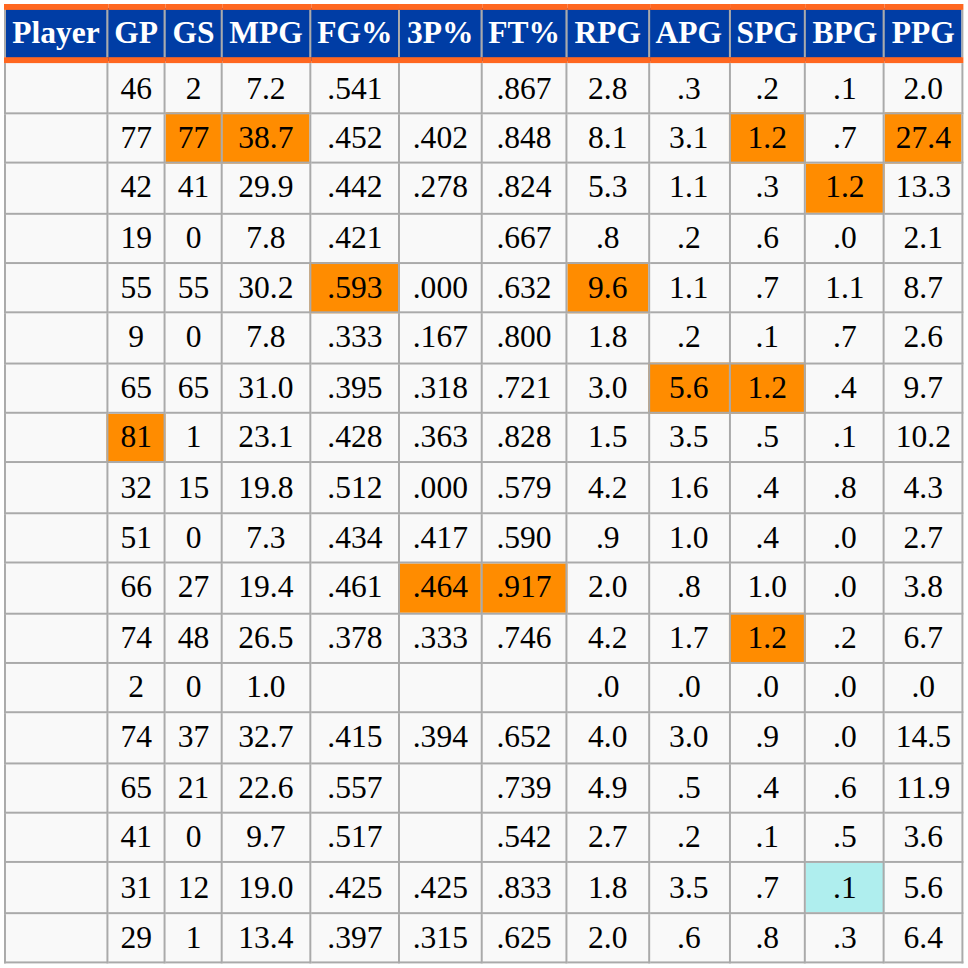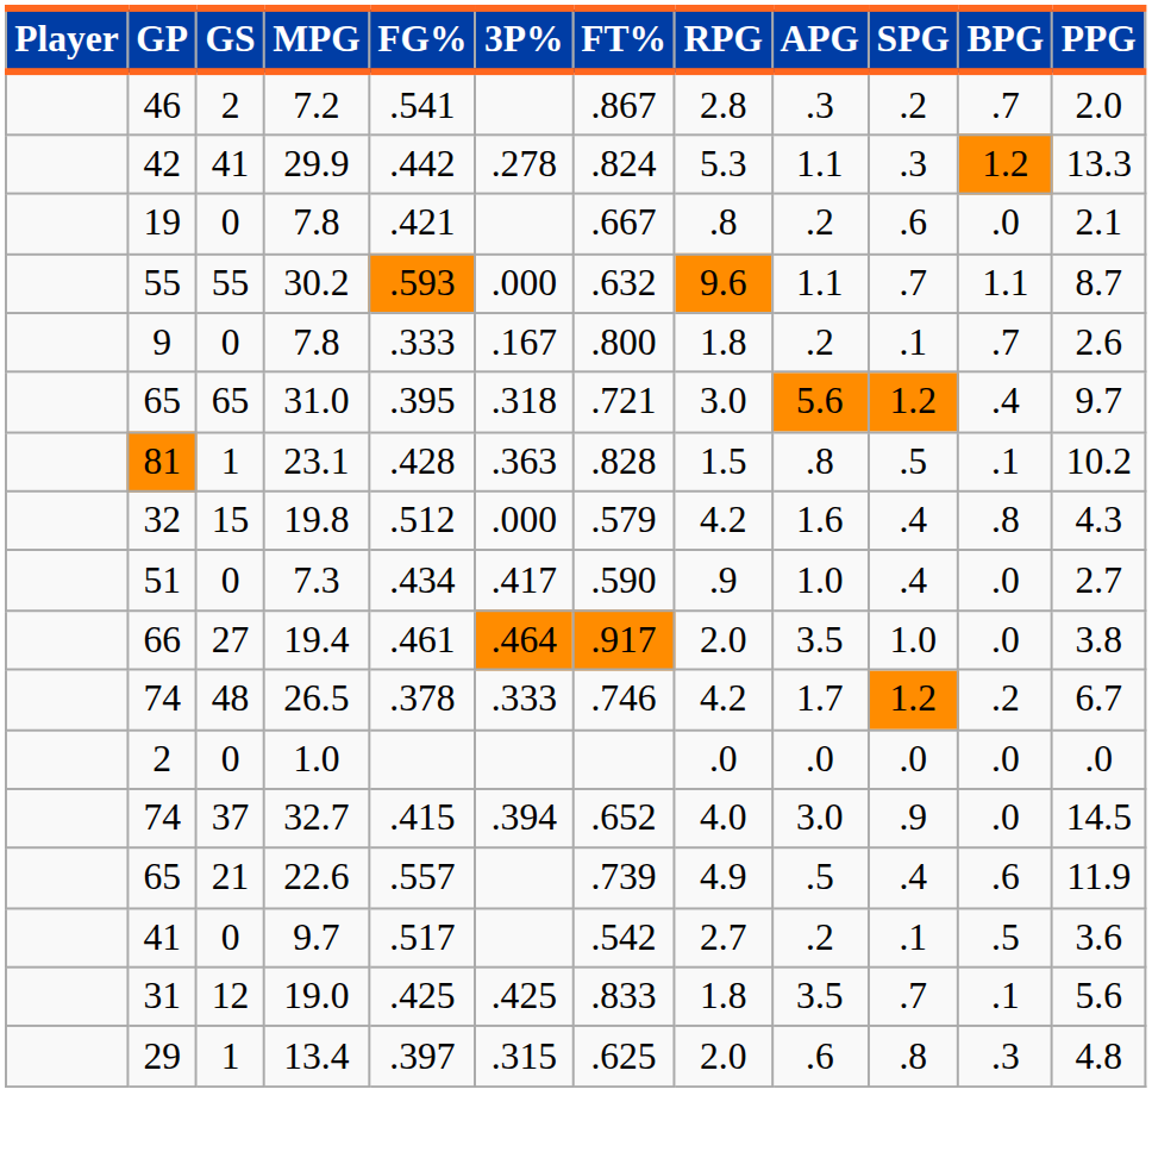7.2 | BPG: .1 -> .7
- row: 77 | 77 | 38.7 | .452 | .402 | .848 | 8.1 | 3.1 | 1.2 | .7 | 27.4
23.1 | APG: 3.5 -> .8
19.4 | APG: .8 -> 3.5
19.0 | BPG: paleturquoise background -> no background
13.4 | PPG: 6.4 -> 4.8
